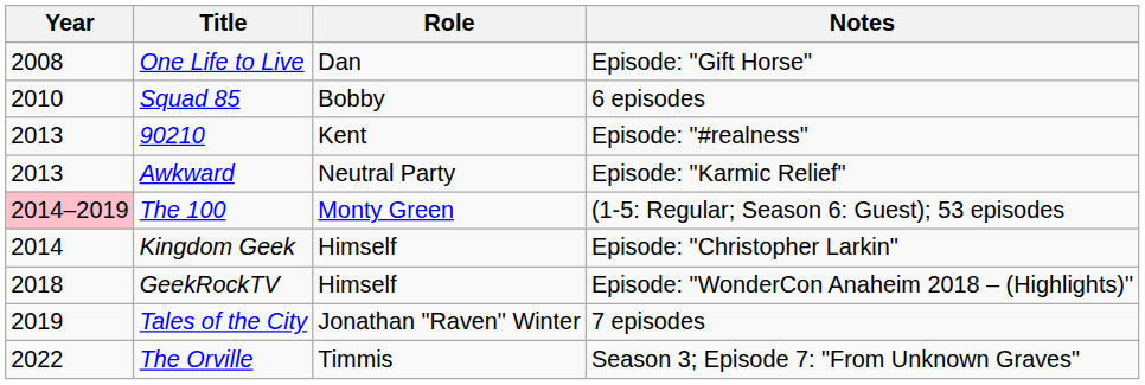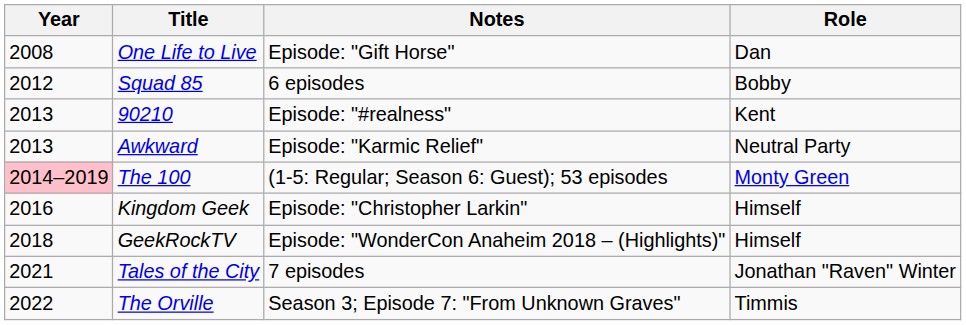columns swapped: Role <-> Notes
Squad 85 | Year: 2010 -> 2012
Kingdom Geek | Year: 2014 -> 2016
Tales of the City | Year: 2019 -> 2021
